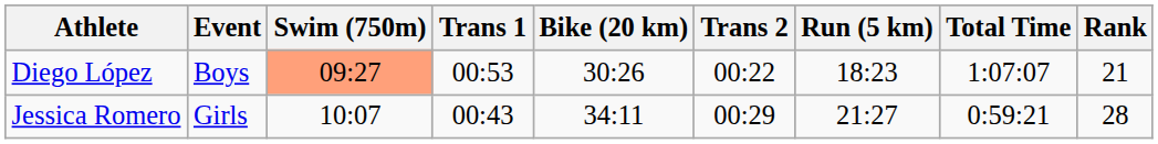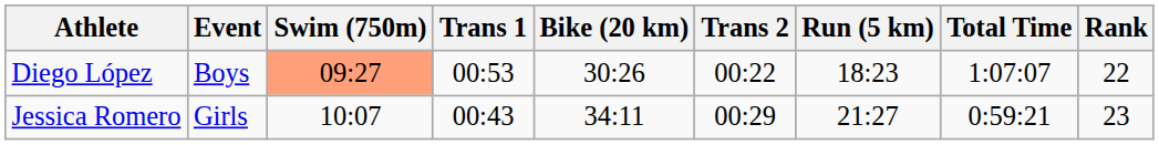Diego López | Rank: 21 -> 22
Jessica Romero | Rank: 28 -> 23
